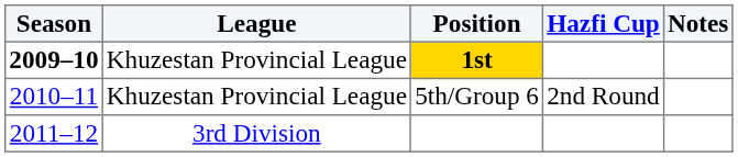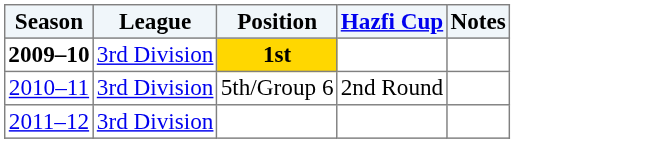1st | League: Khuzestan Provincial League -> 3rd Division
5th/Group 6 | League: Khuzestan Provincial League -> 3rd Division
